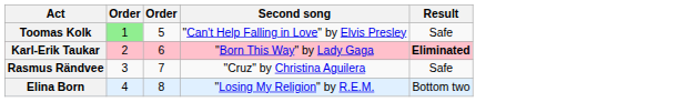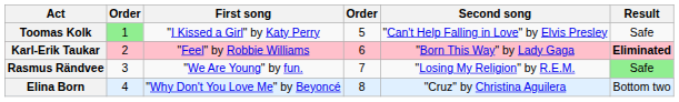+ column: First song | "I Kissed a Girl" by Katy Perry | "Feel" by Robbie Williams | "We Are Young" by fun. | "Why Don't You Love Me" by Beyoncé
Rasmus Rändvee | Second song: "Cruz" by Christina Aguilera -> "Losing My Religion" by R.E.M.
Rasmus Rändvee | Result: no background -> lightgreen background
Elina Born | Second song: "Losing My Religion" by R.E.M. -> "Cruz" by Christina Aguilera
